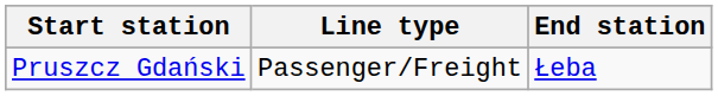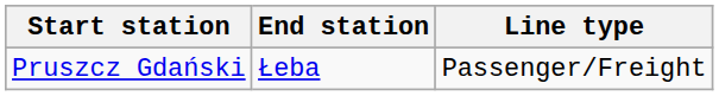columns swapped: End station <-> Line type
